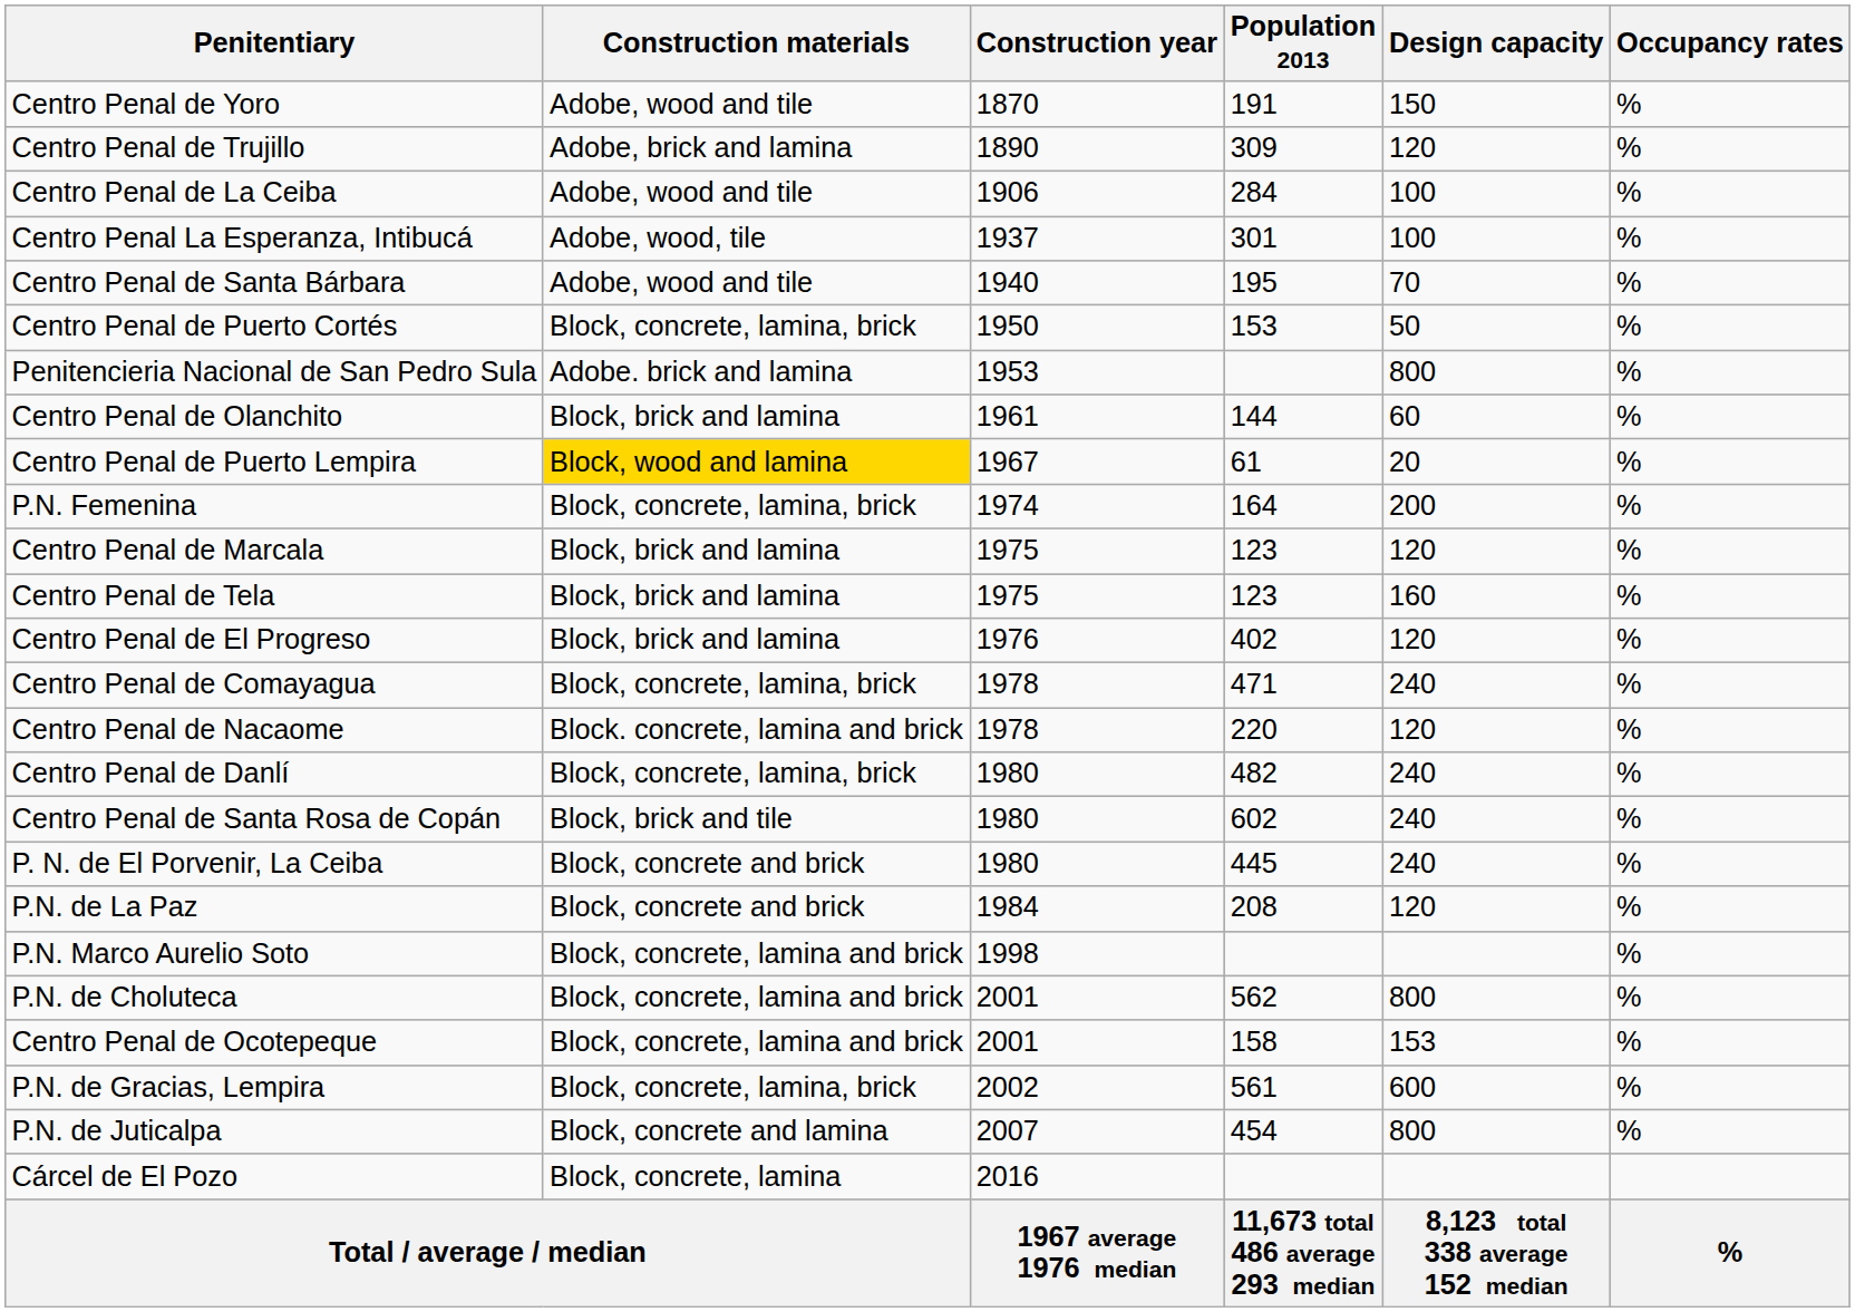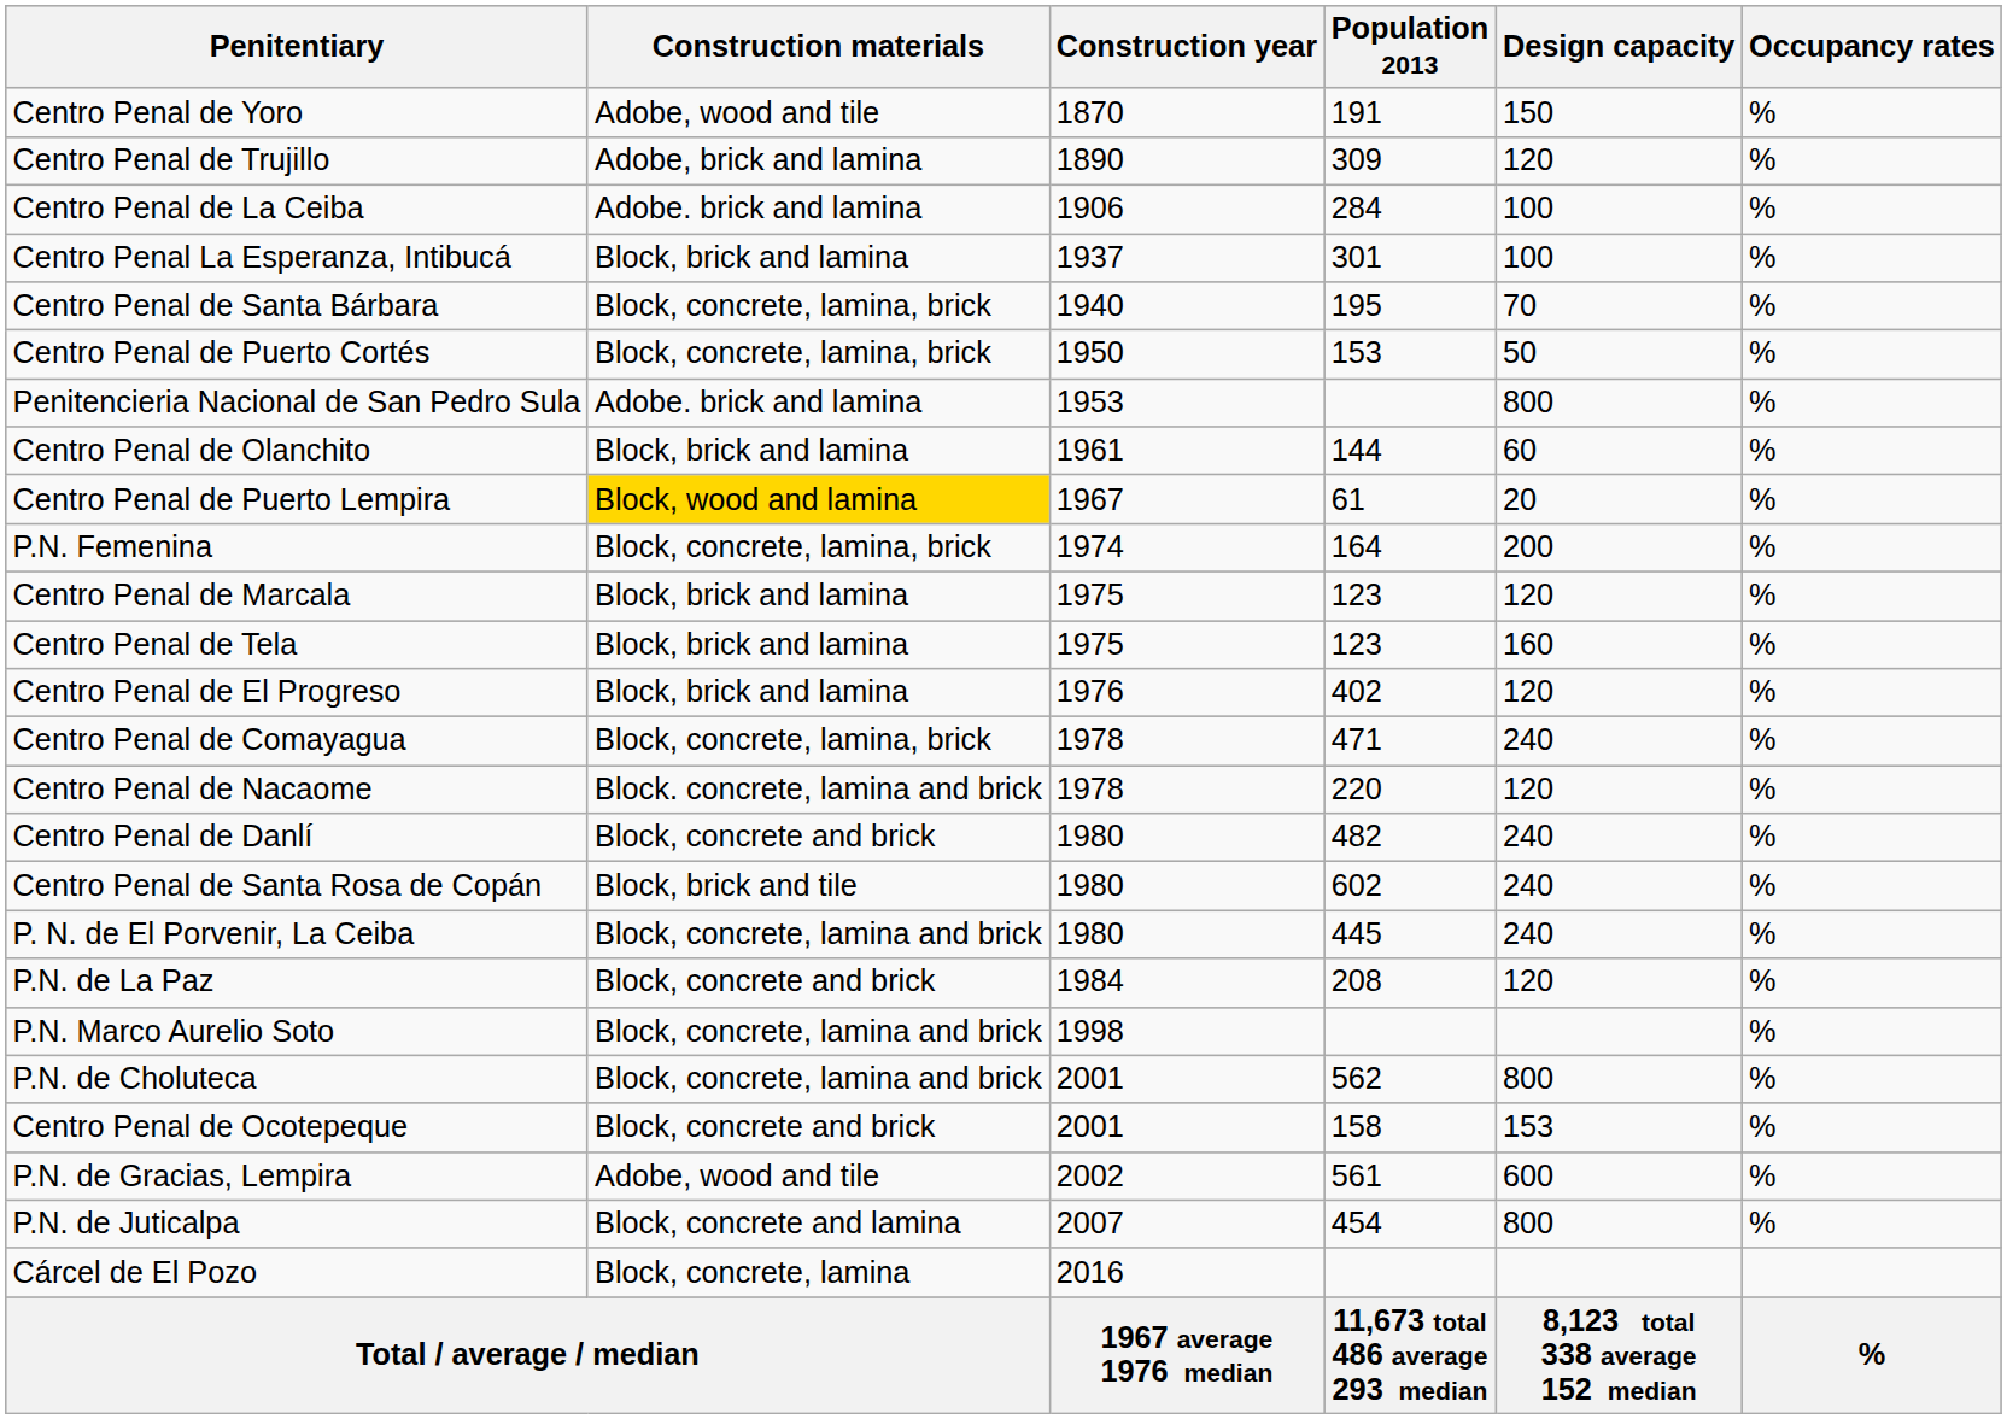Centro Penal de La Ceiba | Construction materials: Adobe, wood and tile -> Adobe. brick and lamina
Centro Penal La Esperanza, Intibucá | Construction materials: Adobe, wood, tile -> Block, brick and lamina
Centro Penal de Santa Bárbara | Construction materials: Adobe, wood and tile -> Block, concrete, lamina, brick
Centro Penal de Danlí | Construction materials: Block, concrete, lamina, brick -> Block, concrete and brick
P. N. de El Porvenir, La Ceiba | Construction materials: Block, concrete and brick -> Block, concrete, lamina and brick
Centro Penal de Ocotepeque | Construction materials: Block, concrete, lamina and brick -> Block, concrete and brick
P.N. de Gracias, Lempira | Construction materials: Block, concrete, lamina, brick -> Adobe, wood and tile
